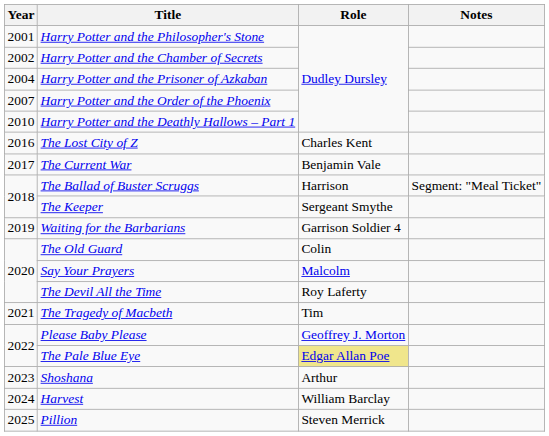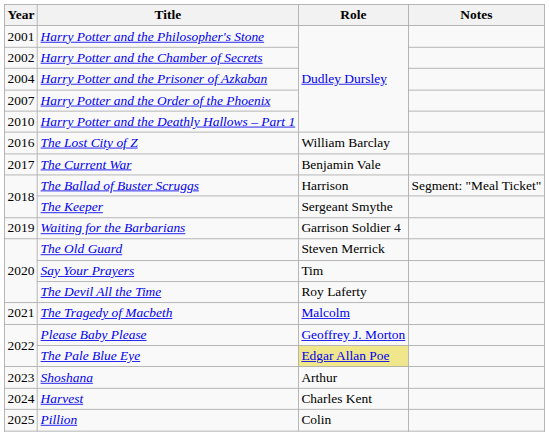The Lost City of Z | Role: Charles Kent -> William Barclay
The Old Guard | Role: Colin -> Steven Merrick
Say Your Prayers | Role: Malcolm -> Tim
The Tragedy of Macbeth | Role: Tim -> Malcolm
Harvest | Role: William Barclay -> Charles Kent
Pillion | Role: Steven Merrick -> Colin
